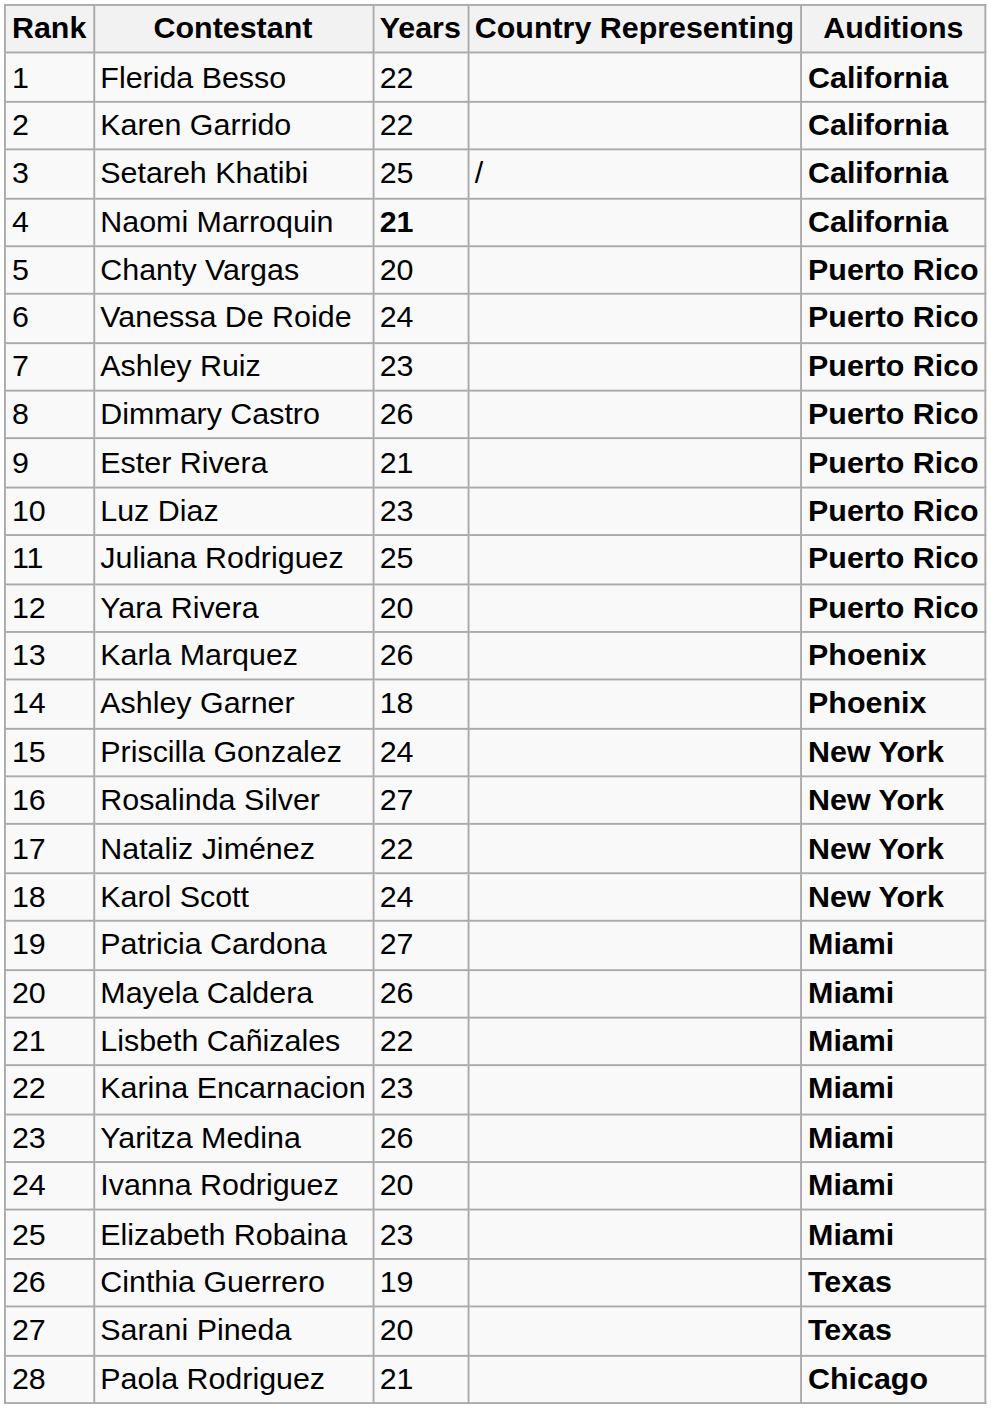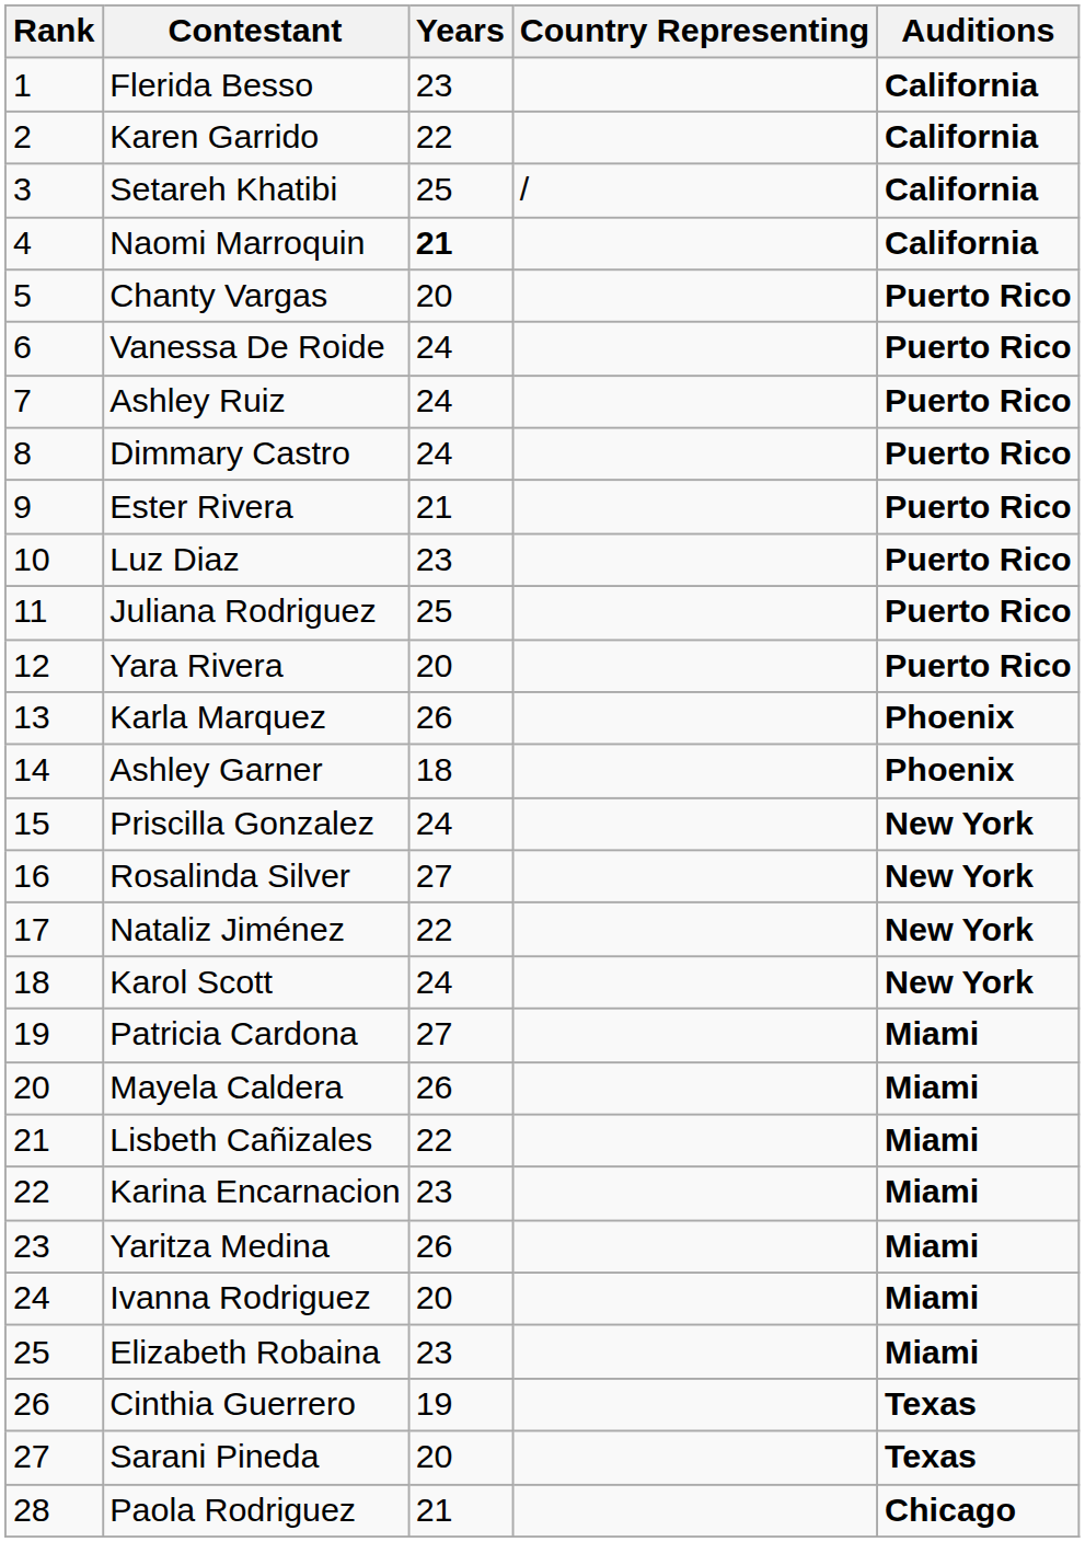Flerida Besso | Years: 22 -> 23
Ashley Ruiz | Years: 23 -> 24
Dimmary Castro | Years: 26 -> 24
